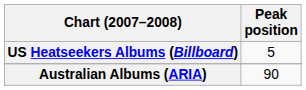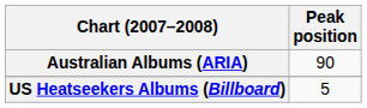rows swapped: Australian Albums (ARIA) <-> US Heatseekers Albums (Billboard)
